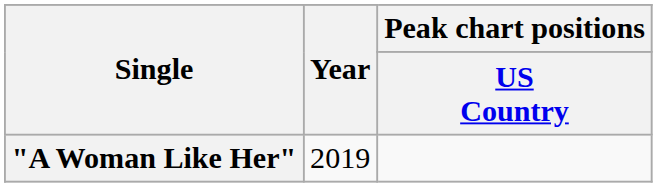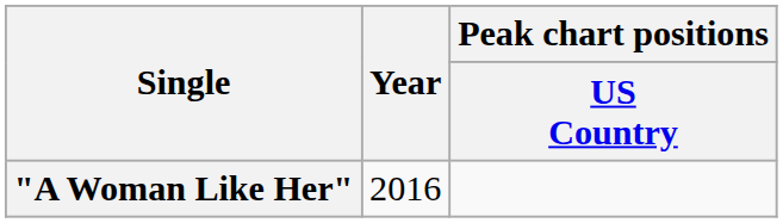"A Woman Like Her" | Year: 2019 -> 2016
